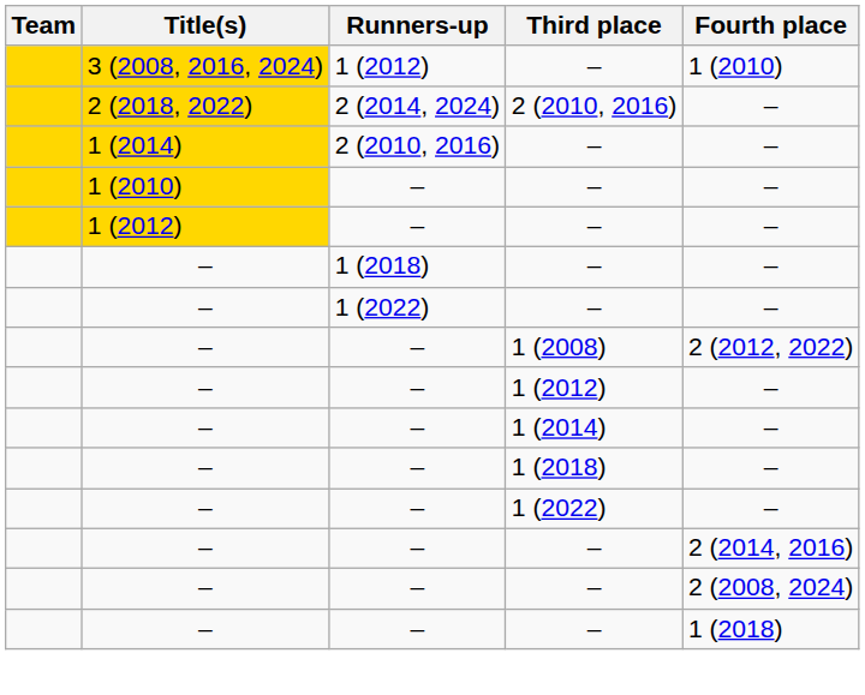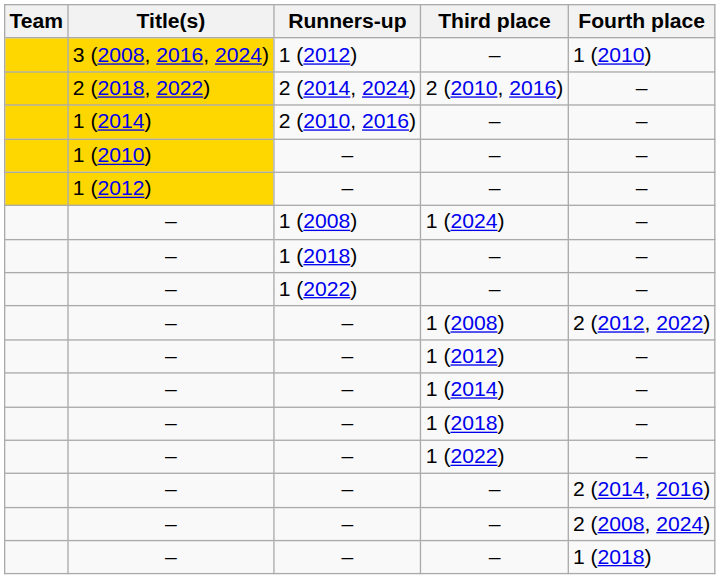+ row: – | 1 (2008) | 1 (2024) | –
